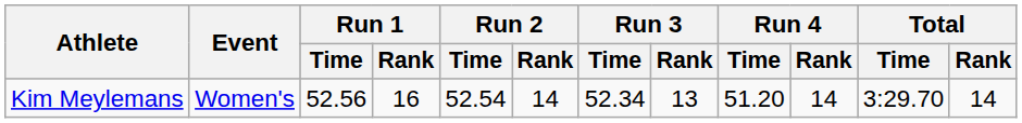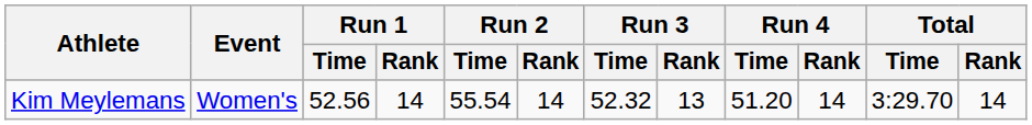Kim Meylemans | Run 1 / Rank: 16 -> 14
Kim Meylemans | Run 2 / Time: 52.54 -> 55.54
Kim Meylemans | Run 3 / Time: 52.34 -> 52.32
